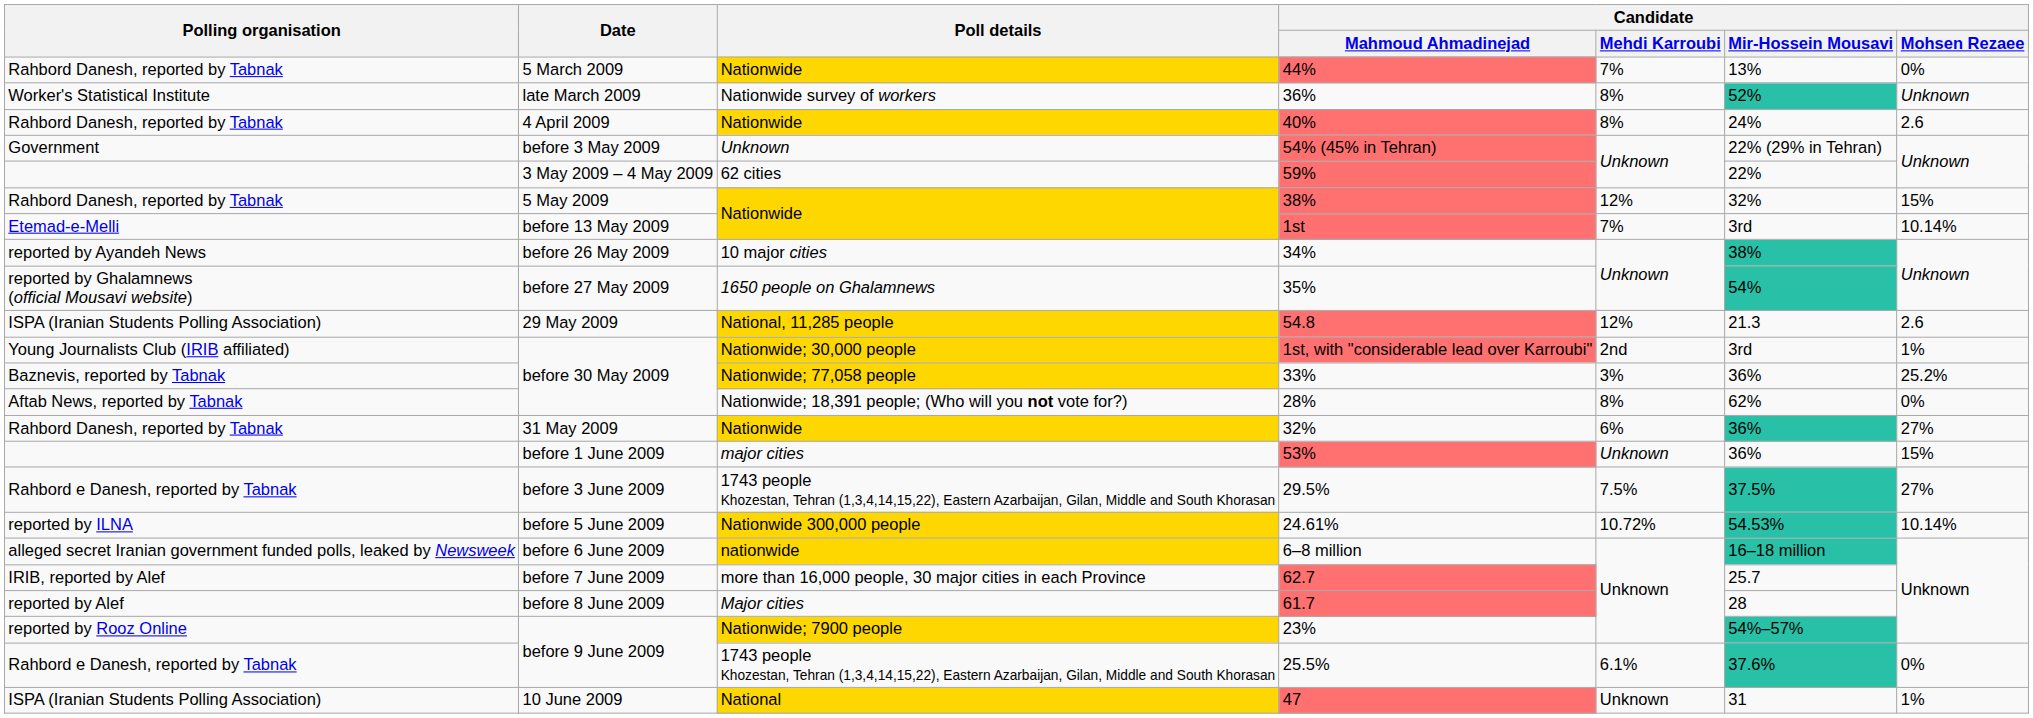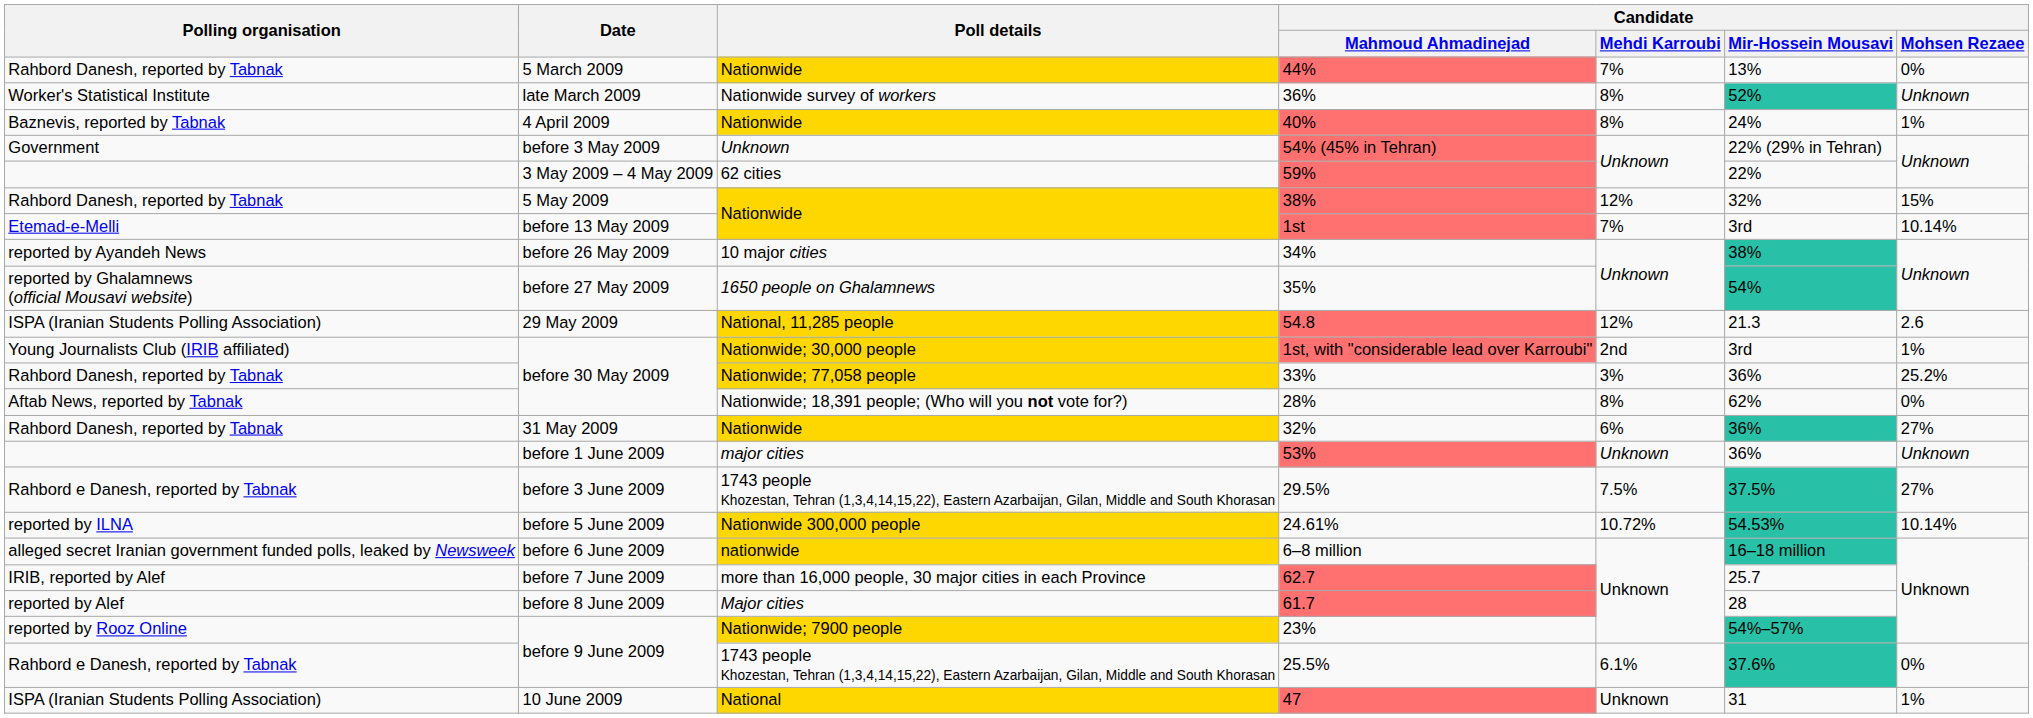40% | Polling organisation: Rahbord Danesh, reported by Tabnak -> Baznevis, reported by Tabnak
40% | Candidate / Mohsen Rezaee: 2.6 -> 1%
33% | Polling organisation: Baznevis, reported by Tabnak -> Rahbord Danesh, reported by Tabnak
53% | Candidate / Mohsen Rezaee: 15% -> Unknown
